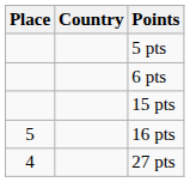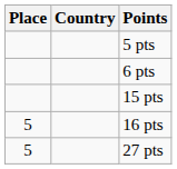27 pts | Place: 4 -> 5
